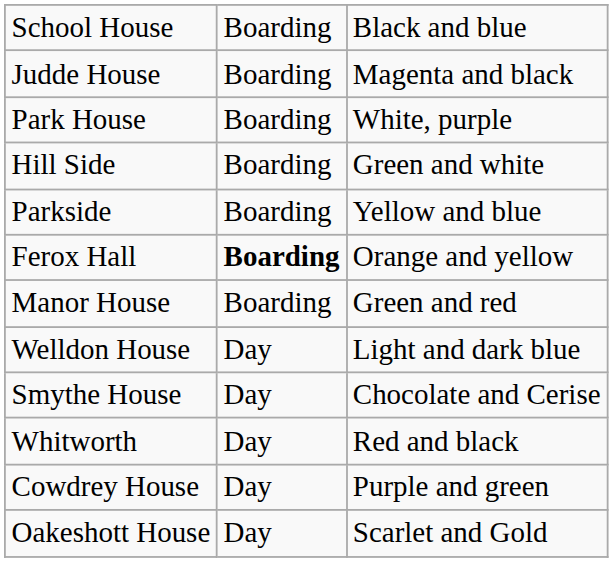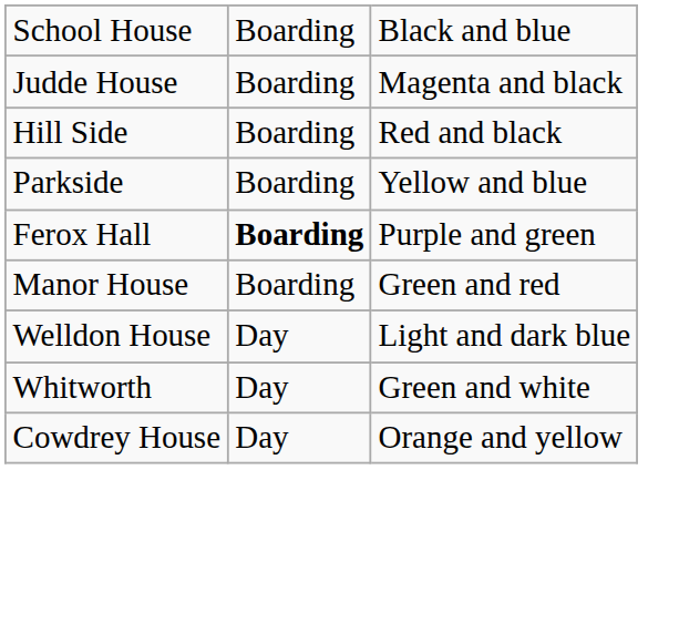- row: Park House | Boarding | White, purple
Hill Side | column 3: Green and white -> Red and black
Ferox Hall | column 3: Orange and yellow -> Purple and green
- row: Smythe House | Day | Chocolate and Cerise
Whitworth | column 3: Red and black -> Green and white
Cowdrey House | column 3: Purple and green -> Orange and yellow
- row: Oakeshott House | Day | Scarlet and Gold
